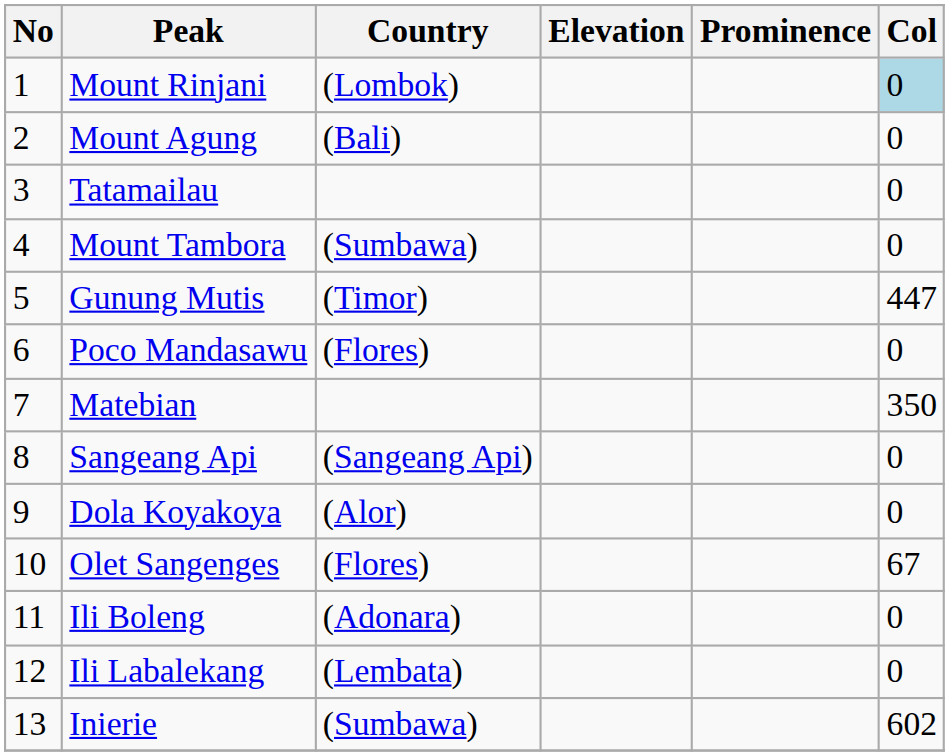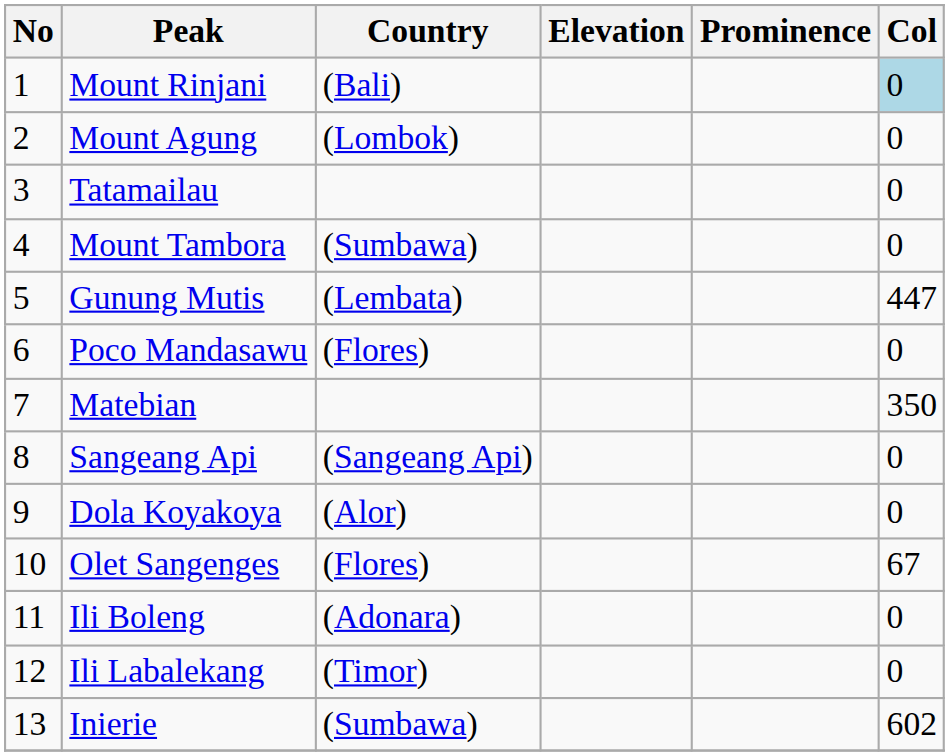Mount Rinjani | Country: (Lombok) -> (Bali)
Mount Agung | Country: (Bali) -> (Lombok)
Gunung Mutis | Country: (Timor) -> (Lembata)
Ili Labalekang | Country: (Lembata) -> (Timor)
